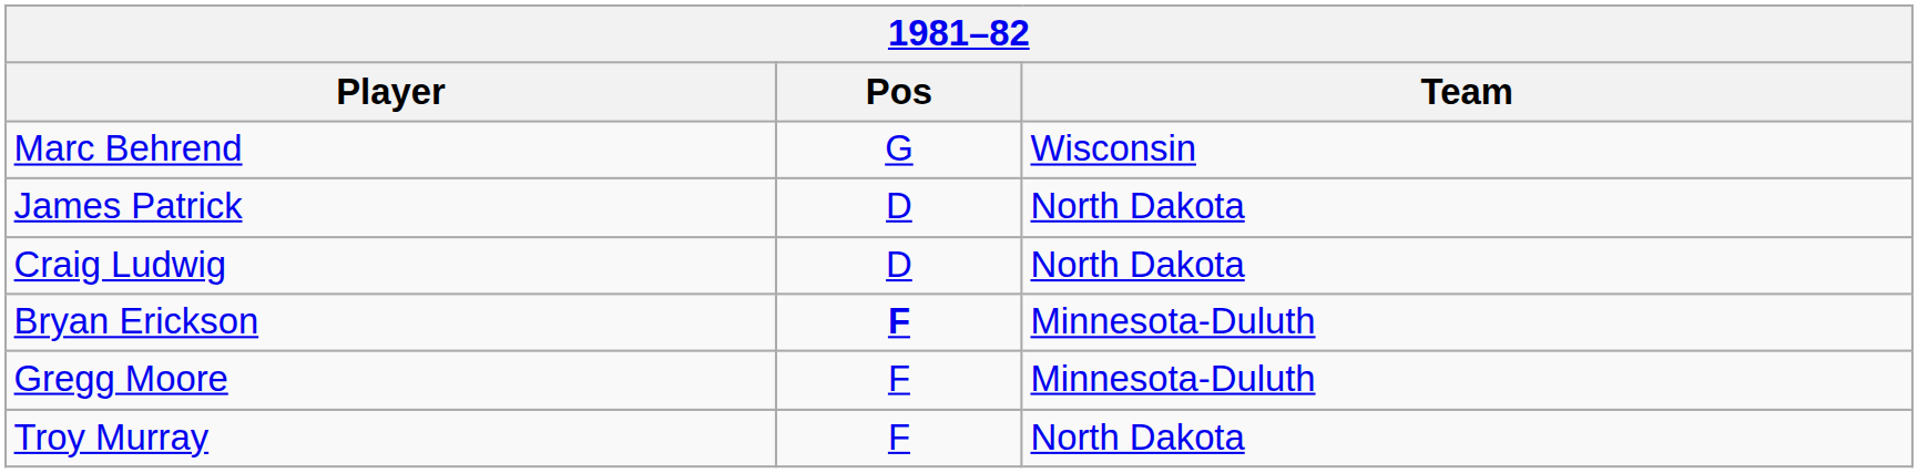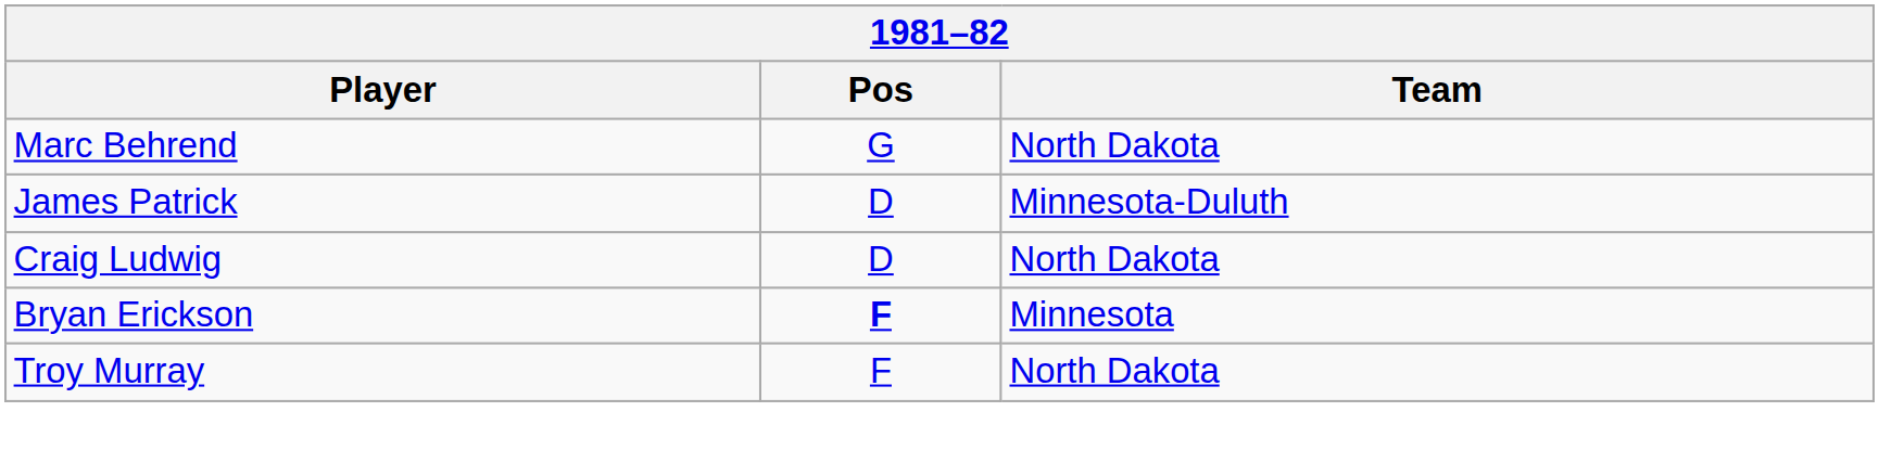Marc Behrend | Team: Wisconsin -> North Dakota
James Patrick | Team: North Dakota -> Minnesota-Duluth
Bryan Erickson | Team: Minnesota-Duluth -> Minnesota
- row: Gregg Moore | F | Minnesota-Duluth
